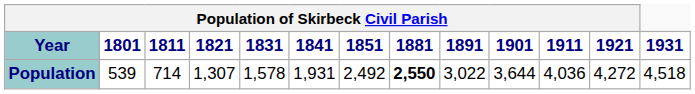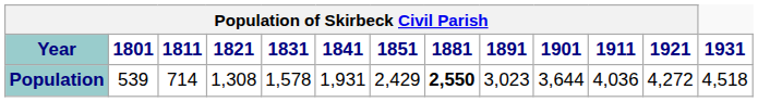Population | Population of Skirbeck Civil Parish / 1821: 1,307 -> 1,308
Population | Population of Skirbeck Civil Parish / 1851: 2,492 -> 2,429
Population | Population of Skirbeck Civil Parish / 1891: 3,022 -> 3,023
